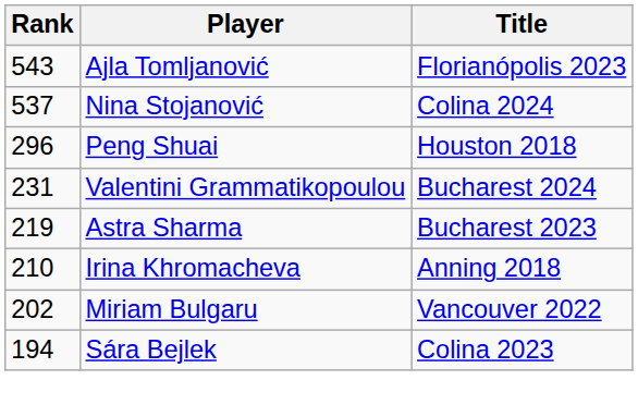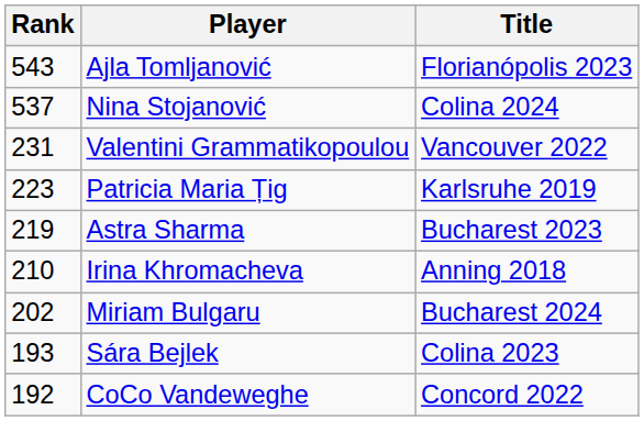- row: 296 | Peng Shuai | Houston 2018
Valentini Grammatikopoulou | Title: Bucharest 2024 -> Vancouver 2022
+ row: 223 | Patricia Maria Țig | Karlsruhe 2019
Miriam Bulgaru | Title: Vancouver 2022 -> Bucharest 2024
Sára Bejlek | Rank: 194 -> 193
+ row: 192 | CoCo Vandeweghe | Concord 2022
